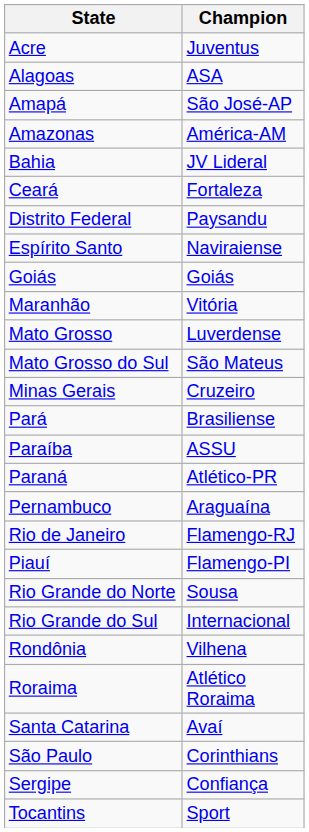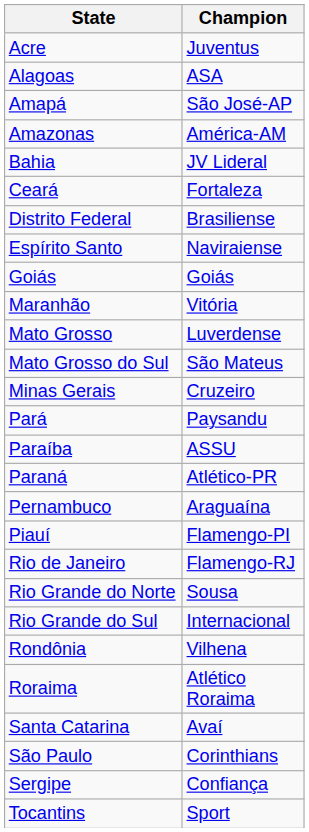Distrito Federal | Champion: Paysandu -> Brasiliense
Pará | Champion: Brasiliense -> Paysandu
rows swapped: Piauí <-> Rio de Janeiro
